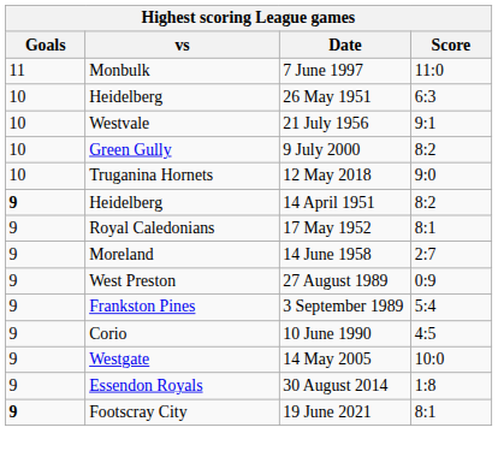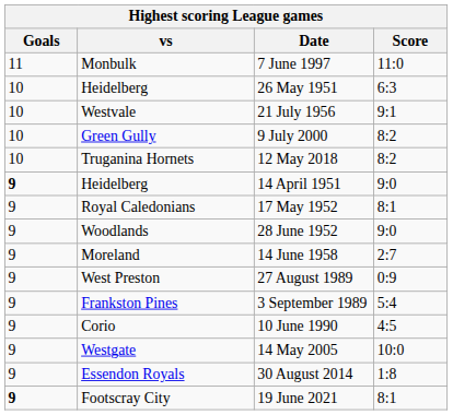12 May 2018 | Score: 9:0 -> 8:2
14 April 1951 | Score: 8:2 -> 9:0
+ row: 9 | Woodlands | 28 June 1952 | 9:0
